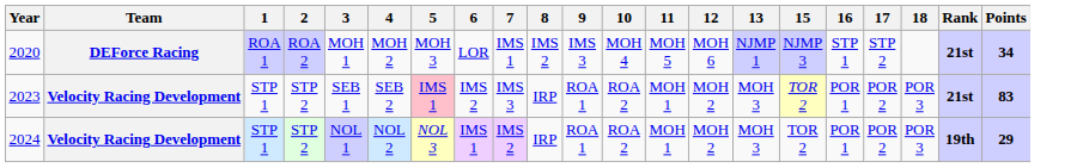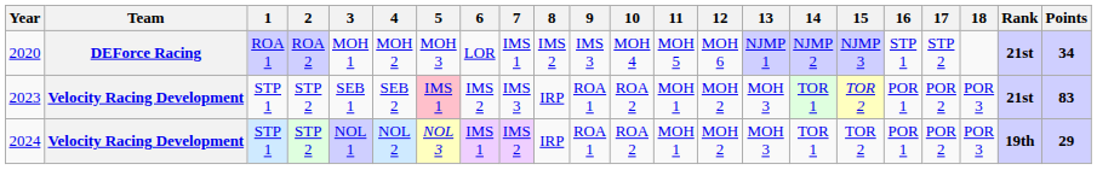+ column: 14 | NJMP 2 | TOR 1 | TOR 1
